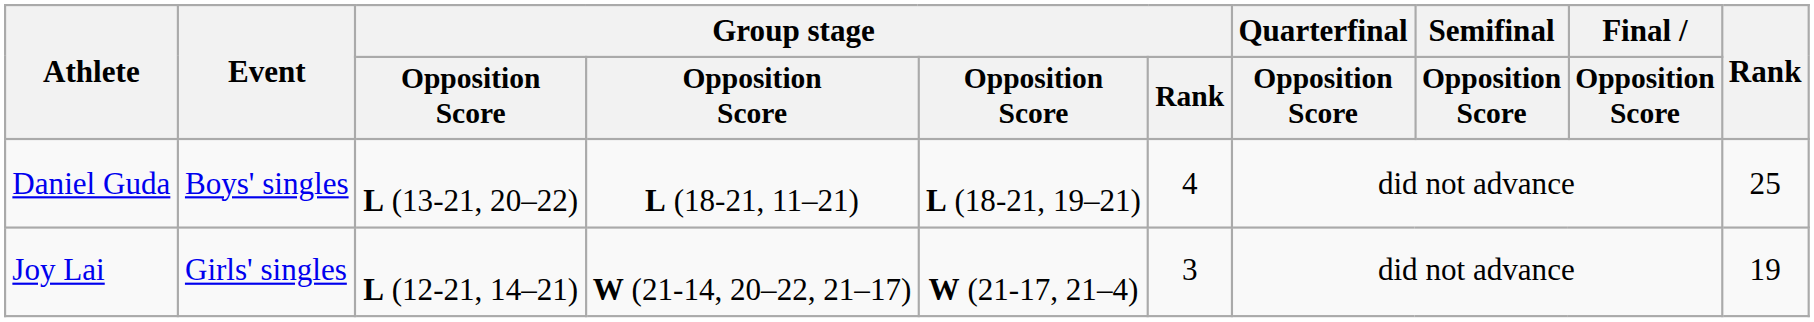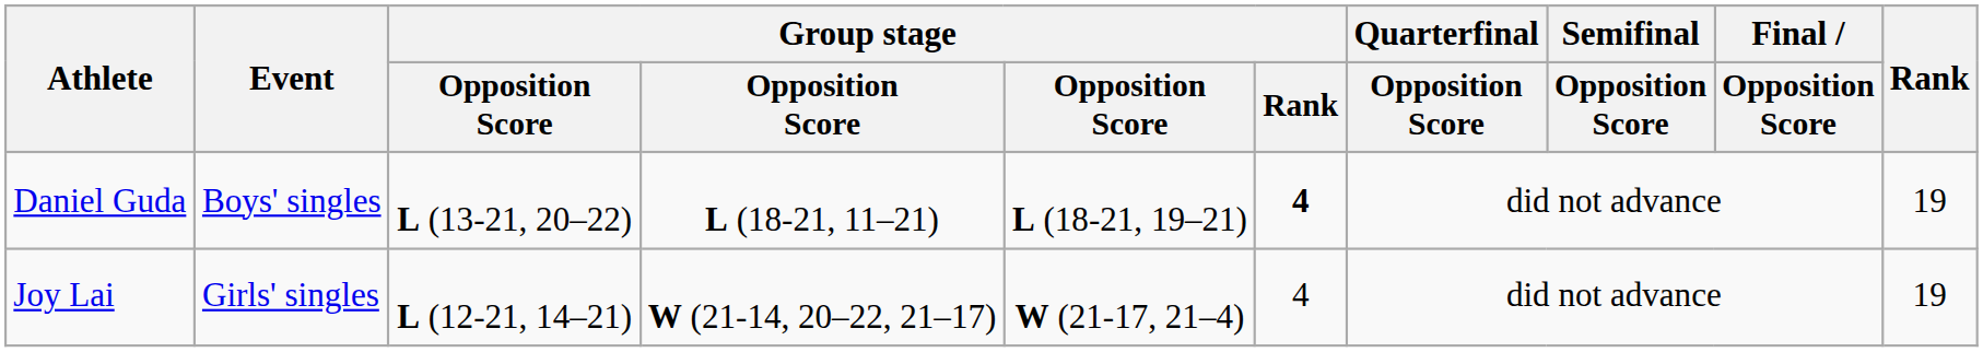Daniel Guda | Group stage / Rank: normal -> bold
Daniel Guda | Rank: 25 -> 19
Joy Lai | Group stage / Rank: 3 -> 4
